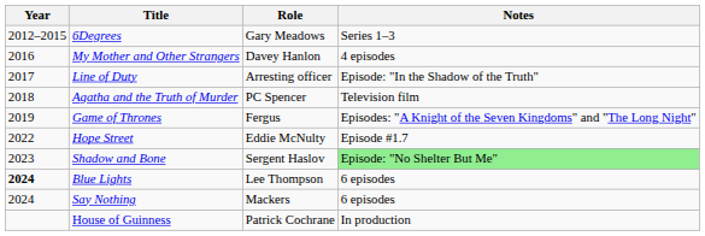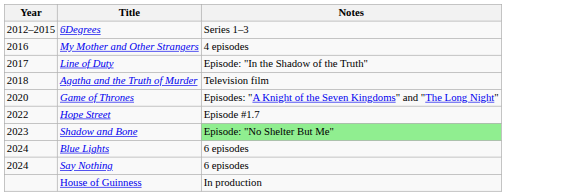- column: Role | Gary Meadows | Davey Hanlon | Arresting officer | PC Spencer | Fergus | Eddie McNulty | Sergent Haslov | Lee Thompson | Mackers | Patrick Cochrane
Game of Thrones | Year: 2019 -> 2020
Blue Lights | Year: bold -> normal
